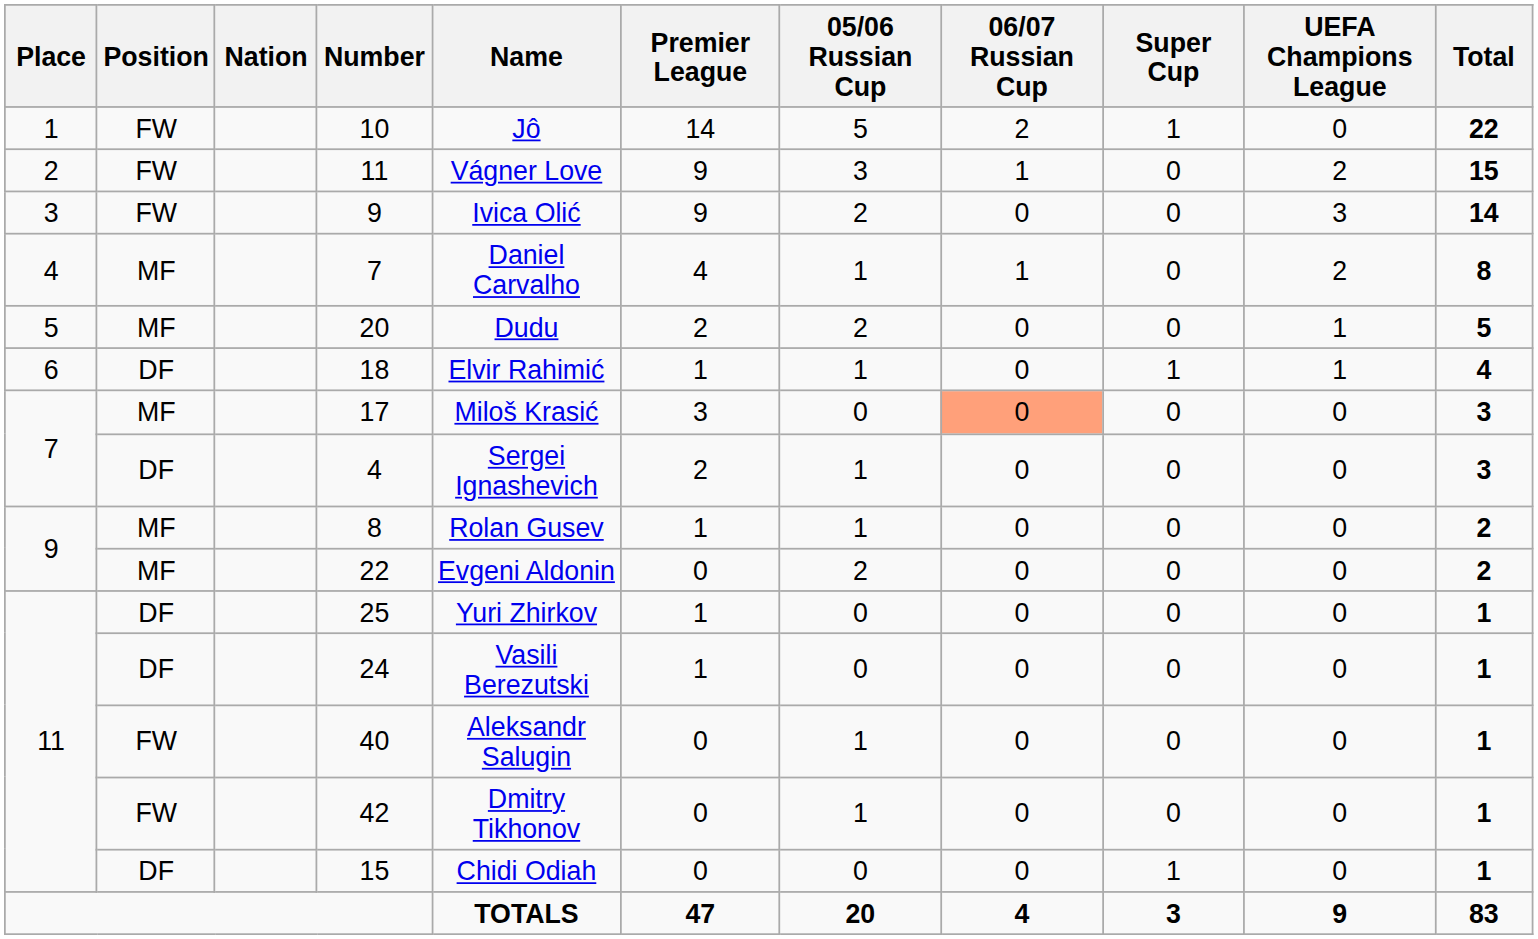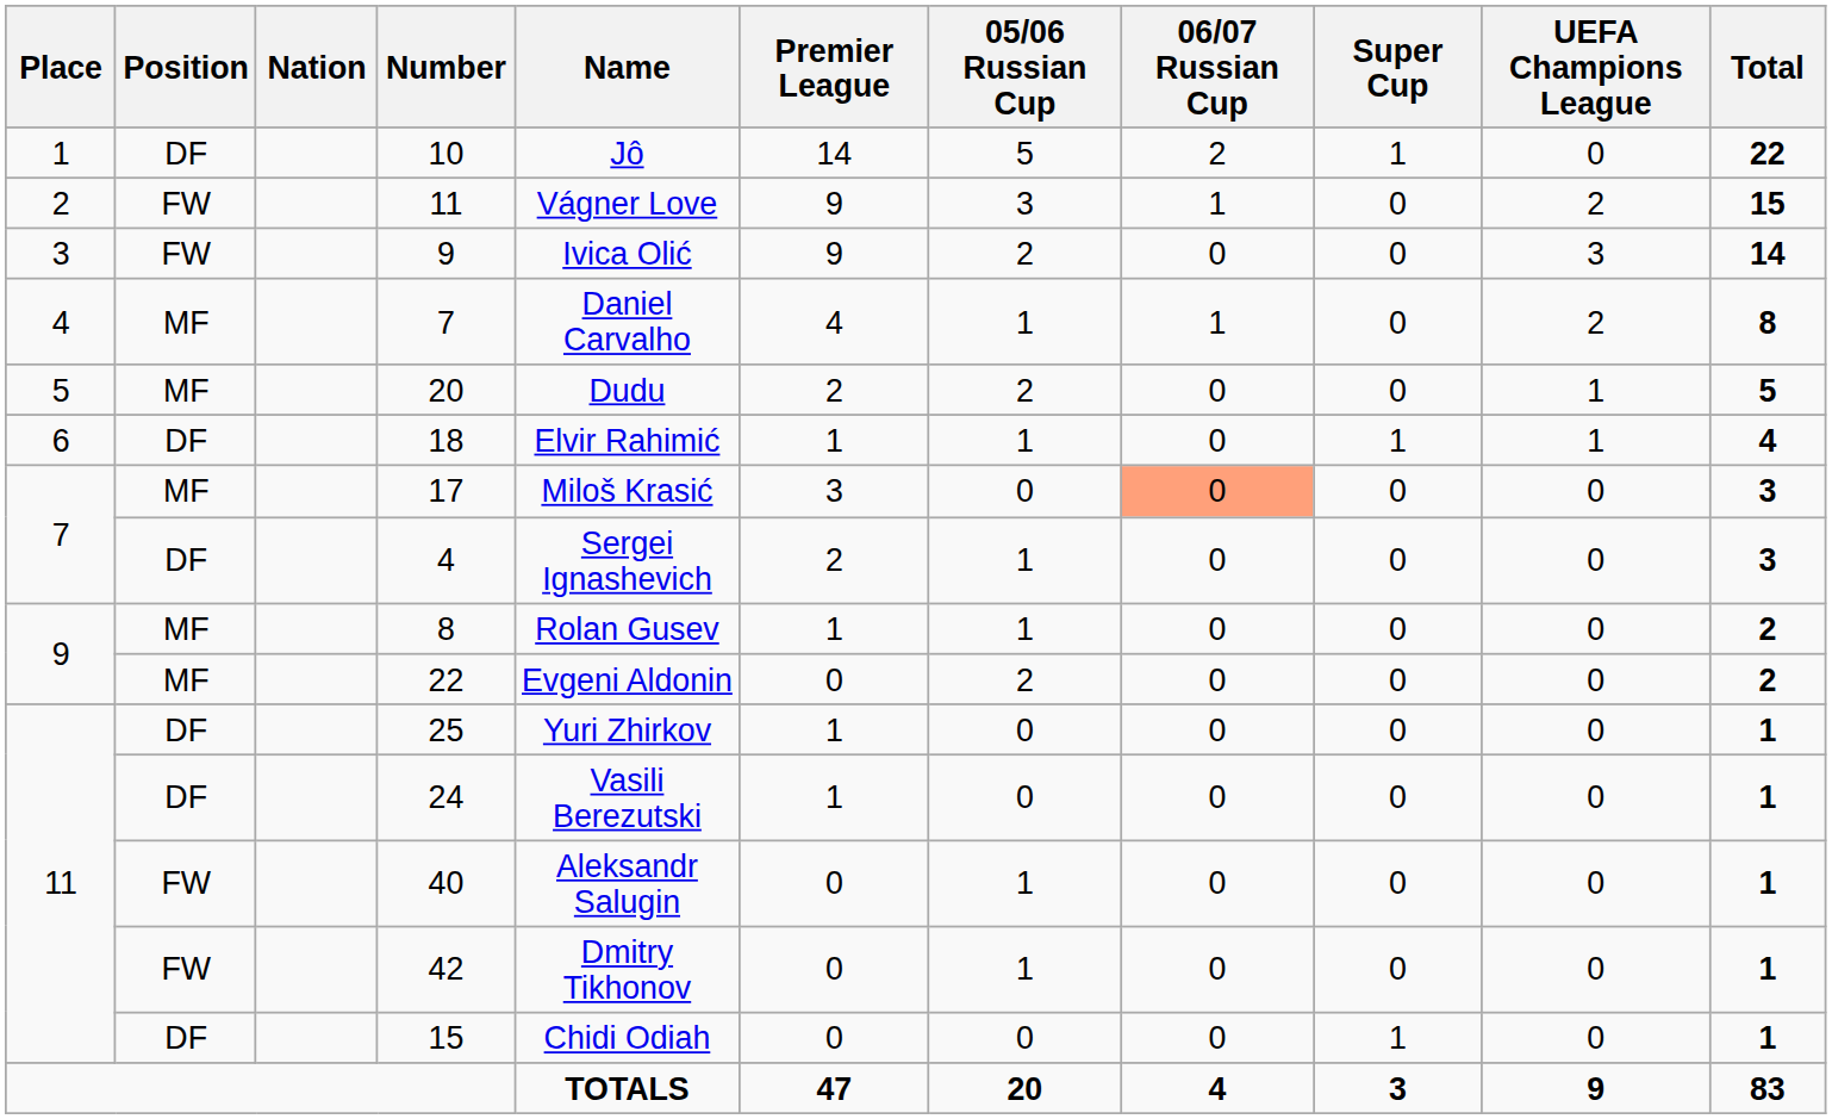10 | Position: FW -> DF
